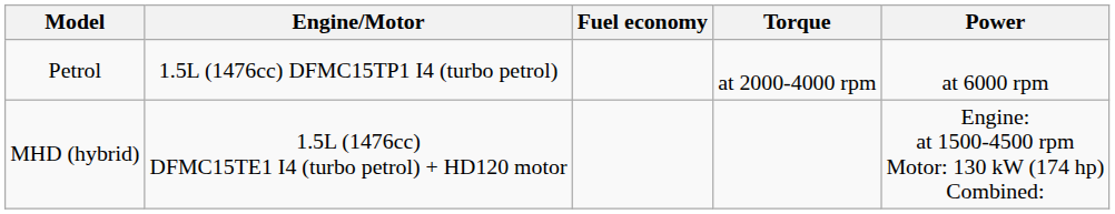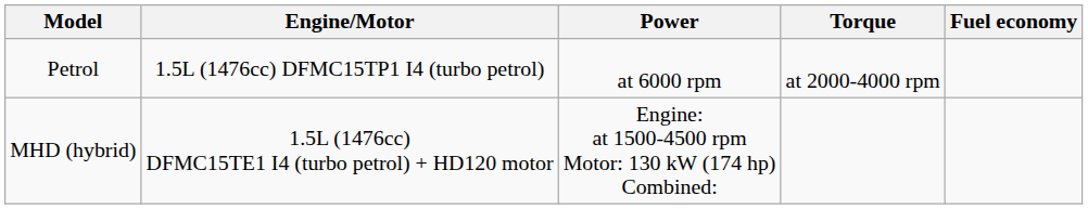columns swapped: Power <-> Fuel economy
